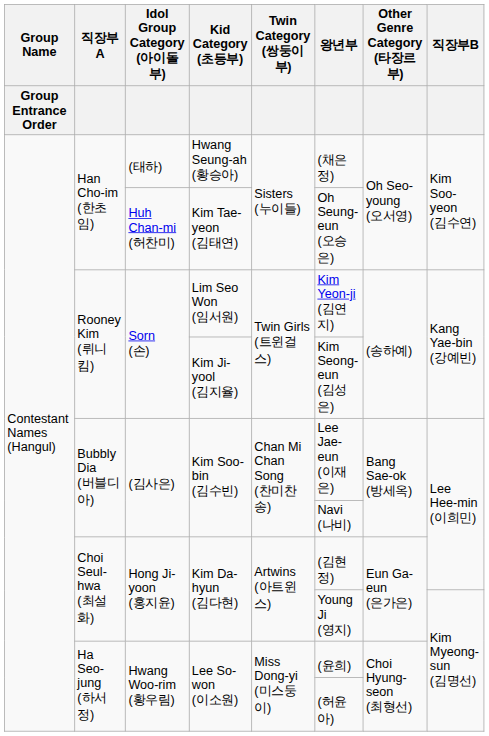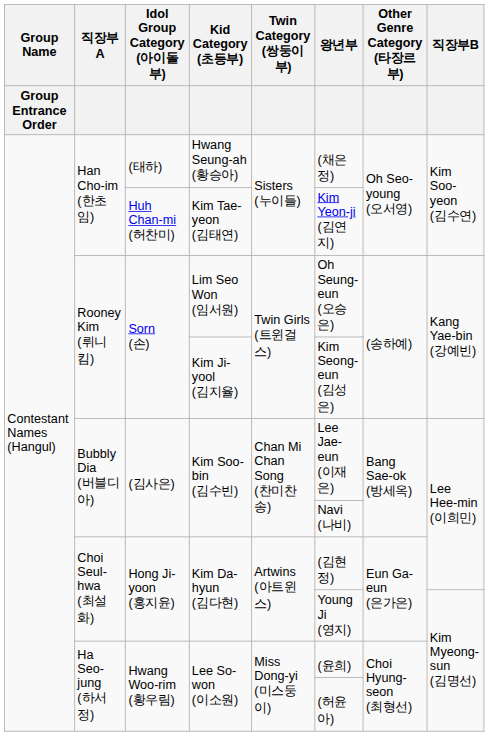Kim Tae-yeon (김태연) | 왕년부: Oh Seung-eun (오승은) -> Kim Yeon-ji (김연지)
Lim Seo Won (임서원) | 왕년부: Kim Yeon-ji (김연지) -> Oh Seung-eun (오승은)
